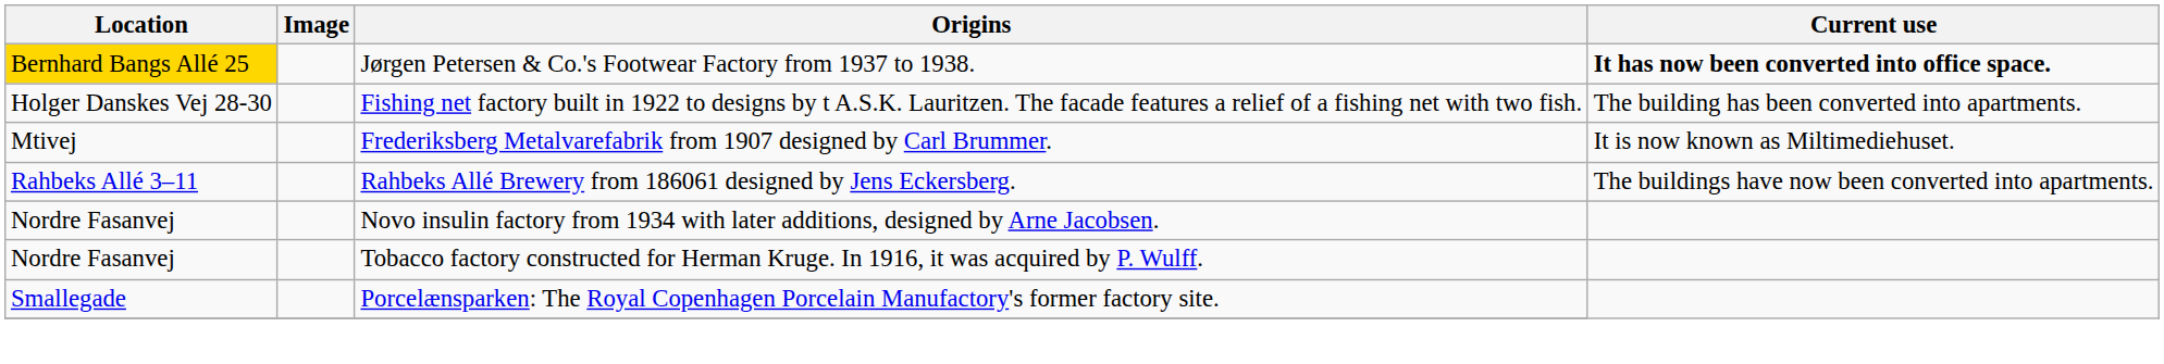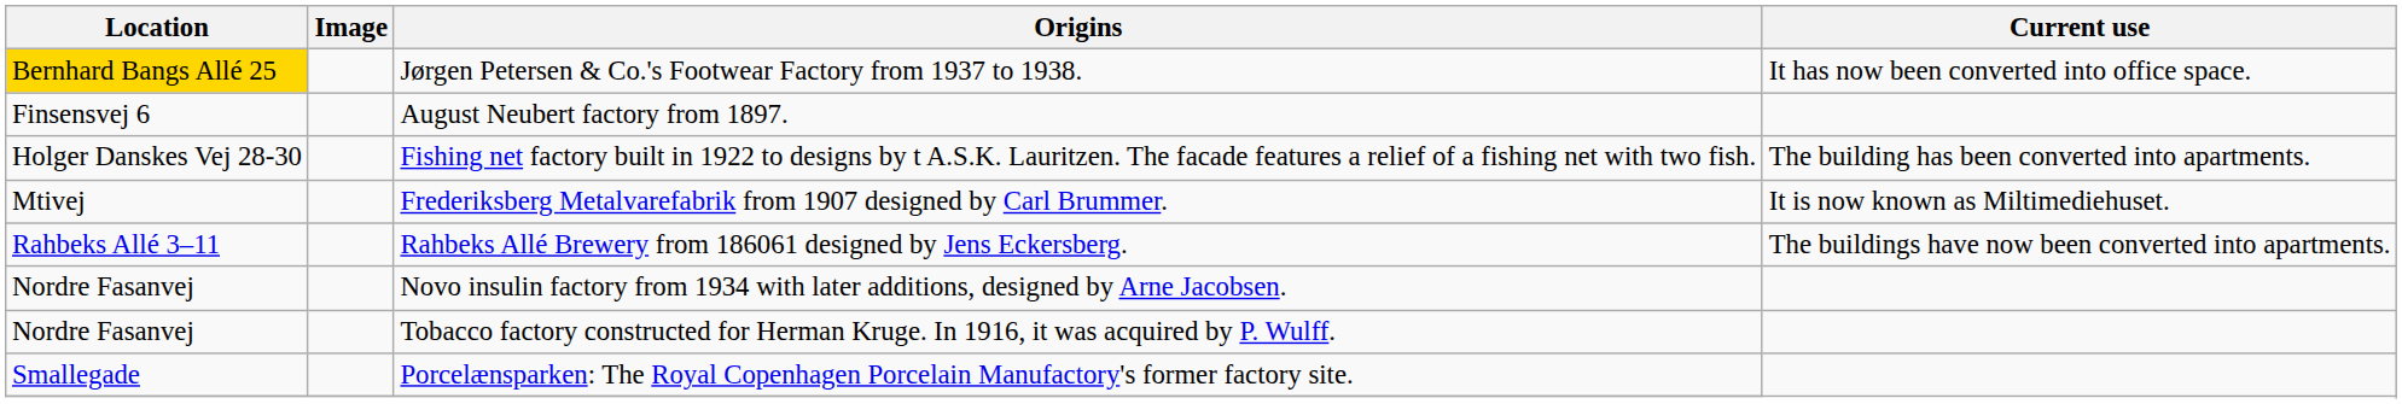Jørgen Petersen & Co.'s Footwear Factory from 1937 to 1938. | Current use: bold -> normal
+ row: Finsensvej 6 | August Neubert factory from 1897.
